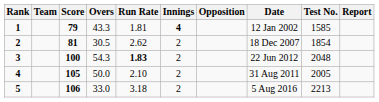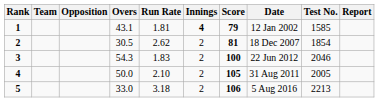columns swapped: Score <-> Opposition
1 | Overs: 43.3 -> 43.1
3 | Run Rate: bold -> normal
3 | Test No.: 2048 -> 2046
